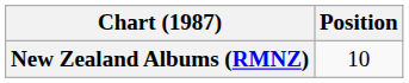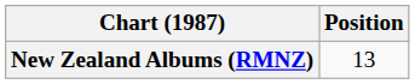New Zealand Albums (RMNZ) | Position: 10 -> 13
